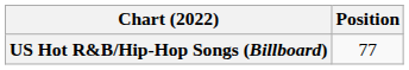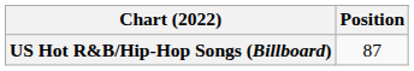US Hot R&B/Hip-Hop Songs (Billboard) | Position: 77 -> 87
